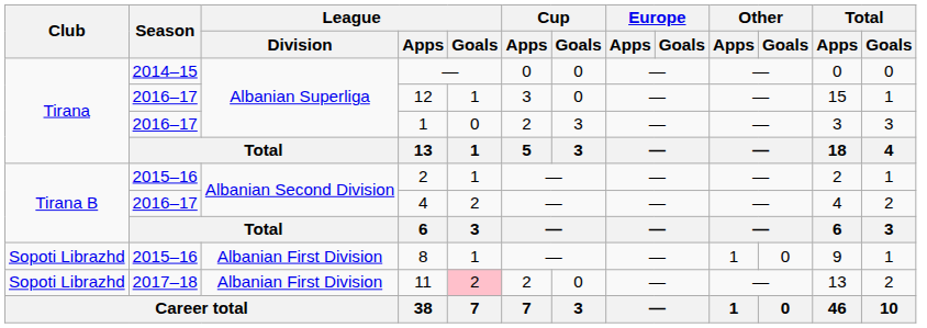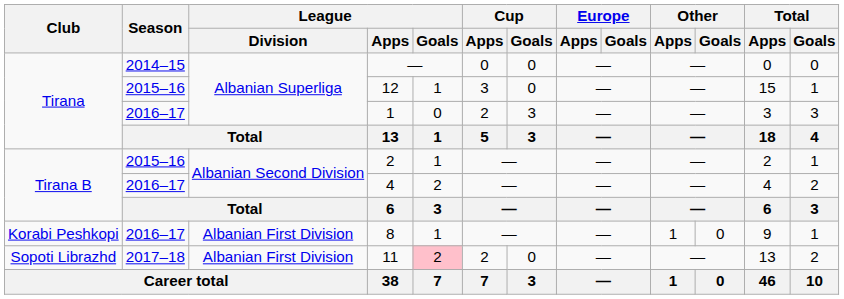12 | Season: 2016–17 -> 2015–16
8 | Club: Sopoti Librazhd -> Korabi Peshkopi
8 | Season: 2015–16 -> 2016–17
